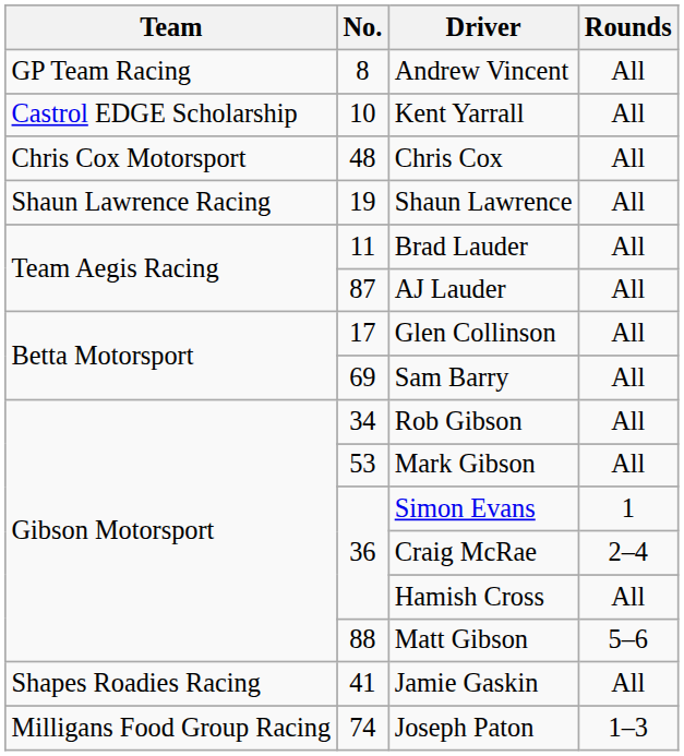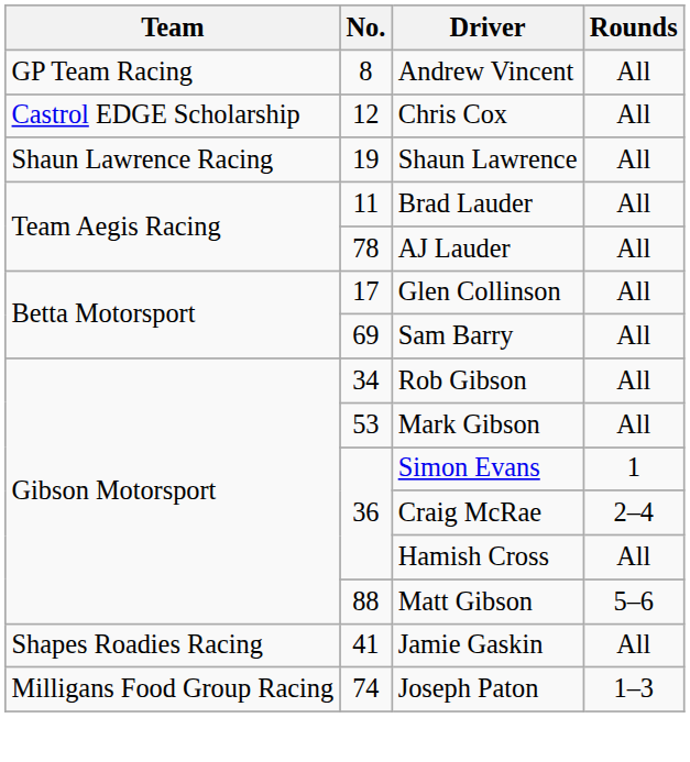- row: Castrol EDGE Scholarship | 10 | Kent Yarrall | All
Chris Cox | Team: Chris Cox Motorsport -> Castrol EDGE Scholarship
Chris Cox | No.: 48 -> 12
AJ Lauder | No.: 87 -> 78
